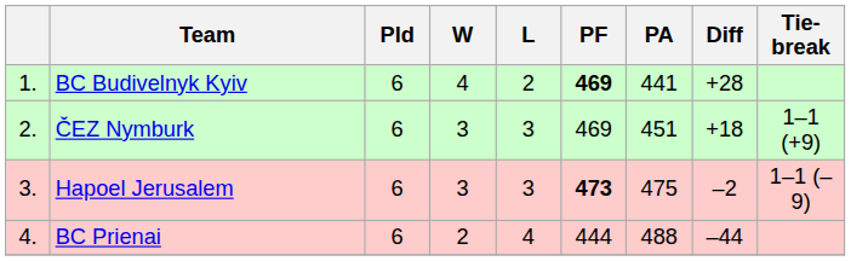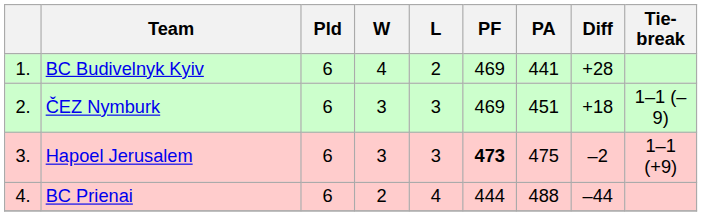BC Budivelnyk Kyiv | PF: bold -> normal
ČEZ Nymburk | Tie-break: 1–1 (+9) -> 1–1 (–9)
Hapoel Jerusalem | Tie-break: 1–1 (–9) -> 1–1 (+9)
